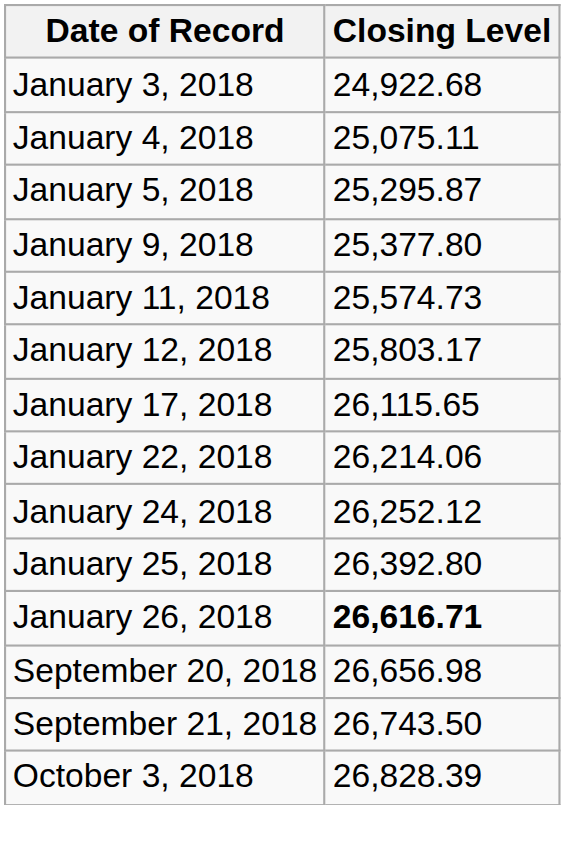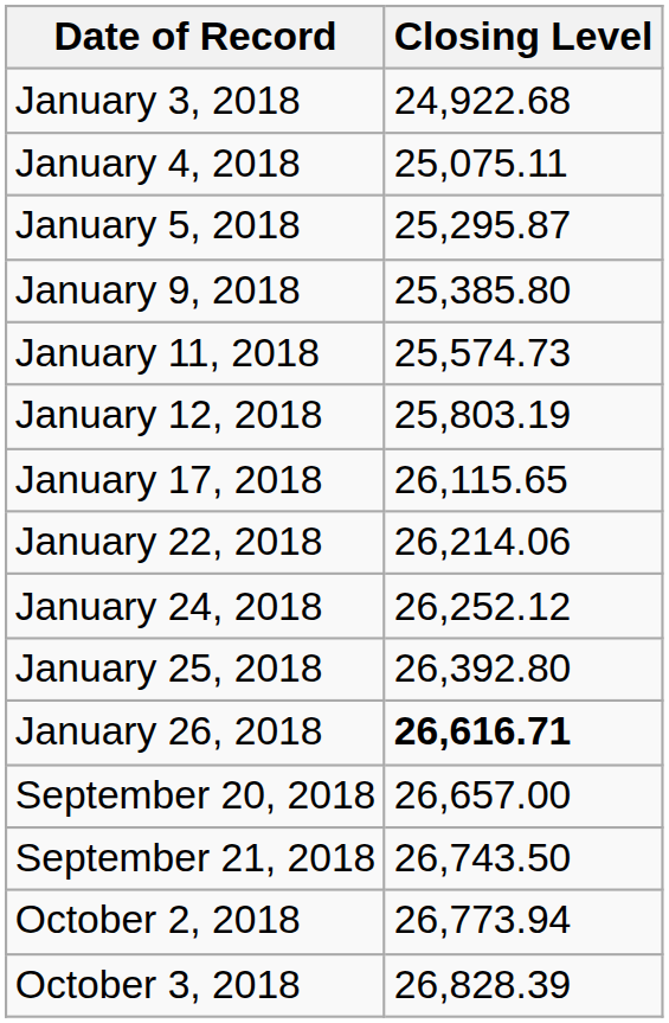January 9, 2018 | Closing Level: 25,377.80 -> 25,385.80
January 12, 2018 | Closing Level: 25,803.17 -> 25,803.19
September 20, 2018 | Closing Level: 26,656.98 -> 26,657.00
+ row: October 2, 2018 | 26,773.94
